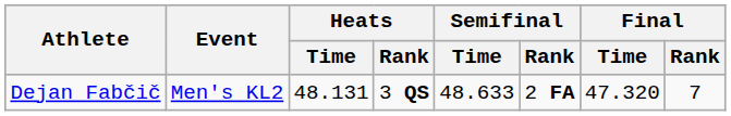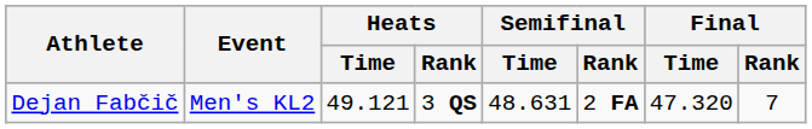Dejan Fabčič | Heats / Time: 48.131 -> 49.121
Dejan Fabčič | Semifinal / Time: 48.633 -> 48.631
